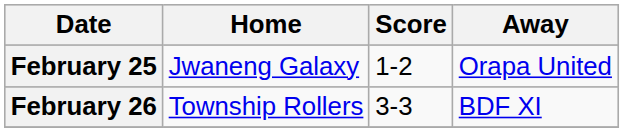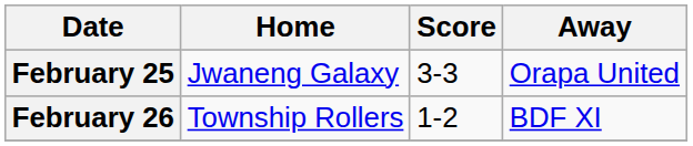February 25 | Score: 1-2 -> 3-3
February 26 | Score: 3-3 -> 1-2
